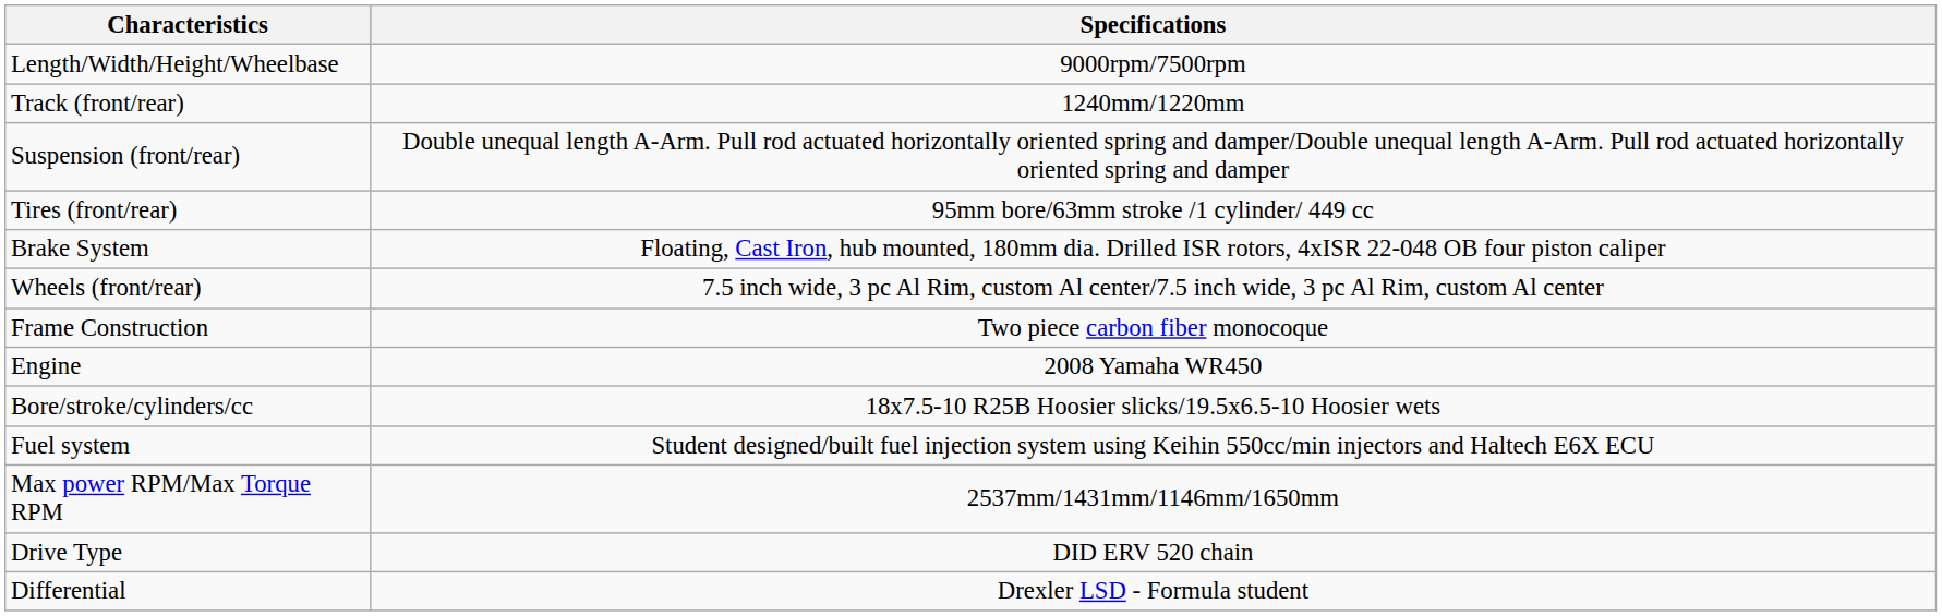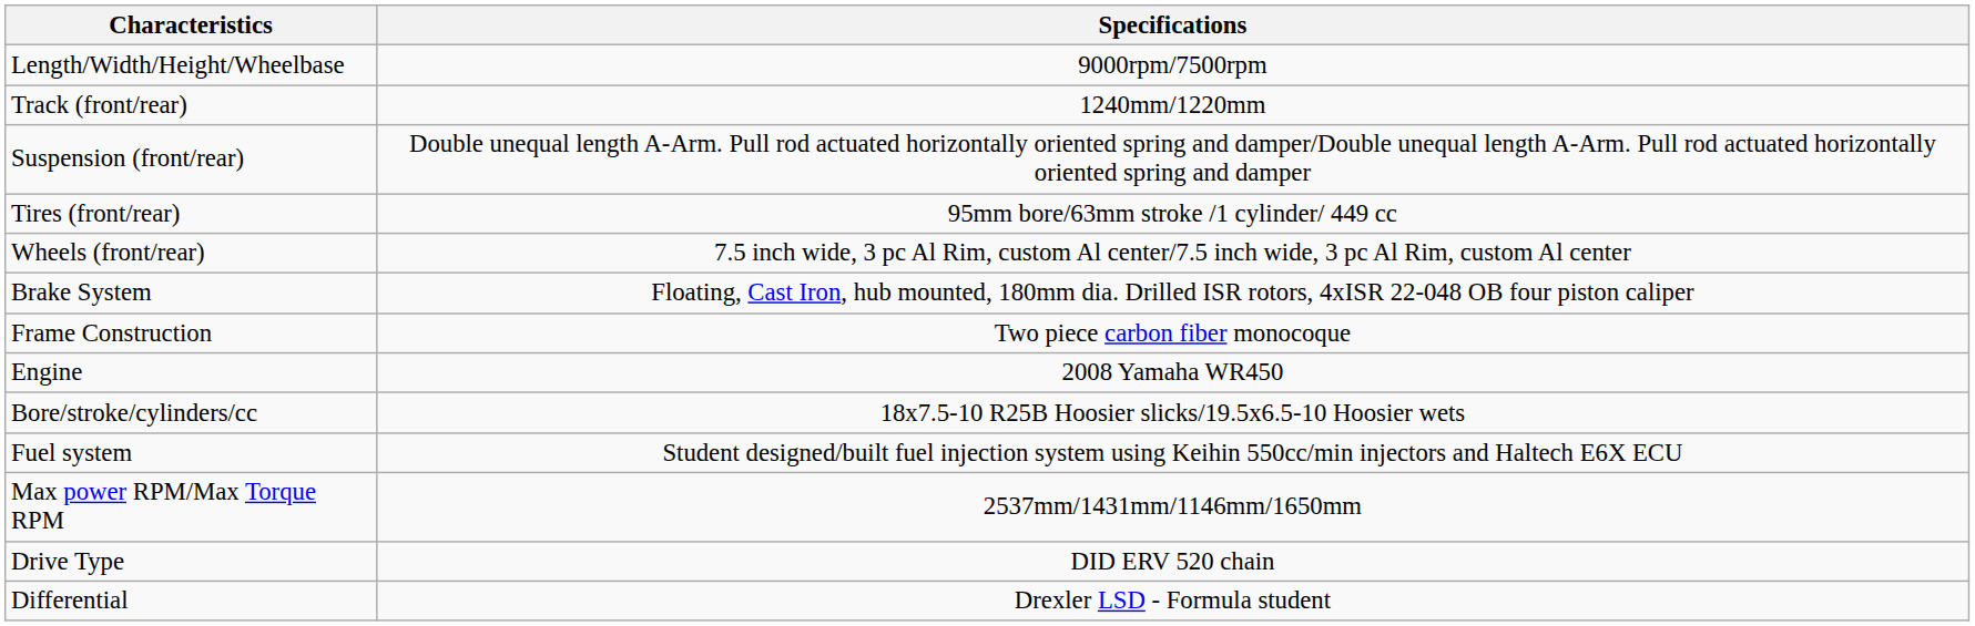rows swapped: Wheels (front/rear) <-> Brake System
